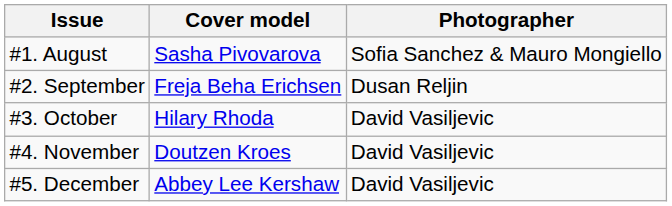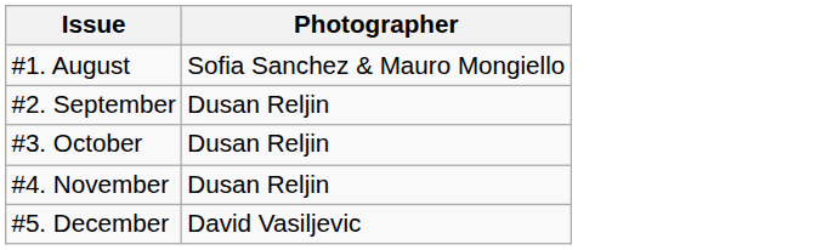- column: Cover model | Sasha Pivovarova | Freja Beha Erichsen | Hilary Rhoda | Doutzen Kroes | Abbey Lee Kershaw
#3. October | Photographer: David Vasiljevic -> Dusan Reljin
#4. November | Photographer: David Vasiljevic -> Dusan Reljin
